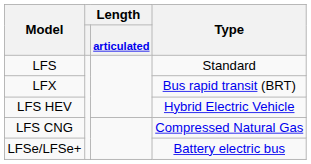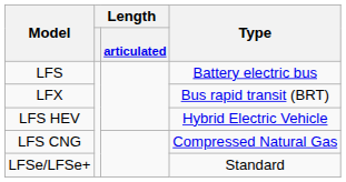LFS | Type: Standard -> Battery electric bus
LFSe/LFSe+ | Type: Battery electric bus -> Standard
